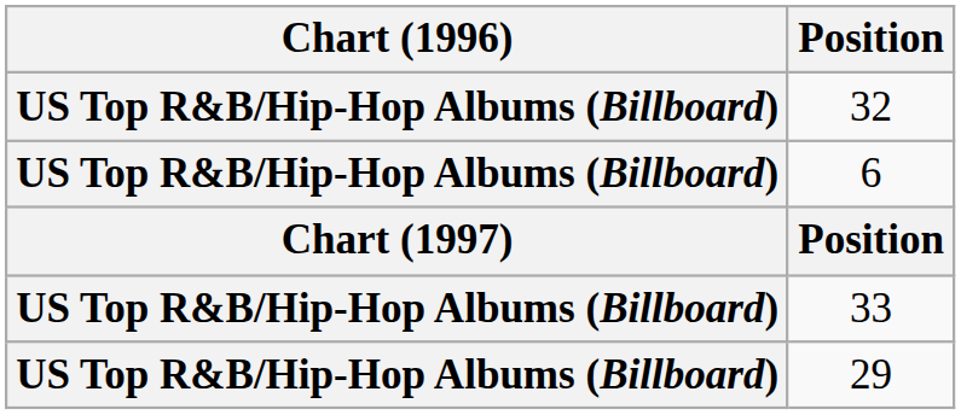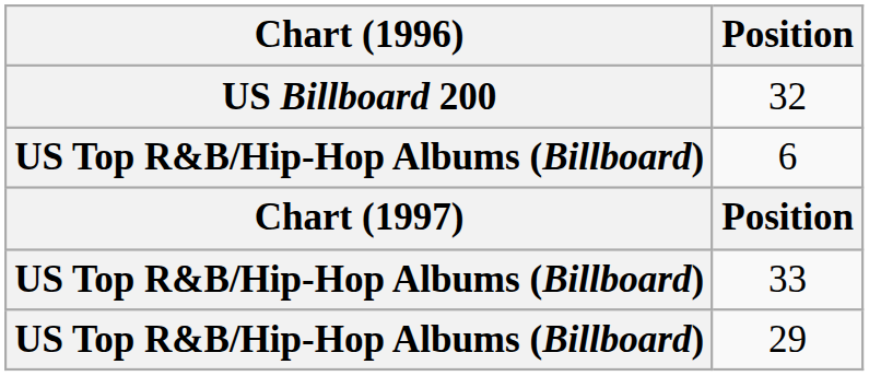32 | Chart (1996): US Top R&B/Hip-Hop Albums (Billboard) -> US Billboard 200
